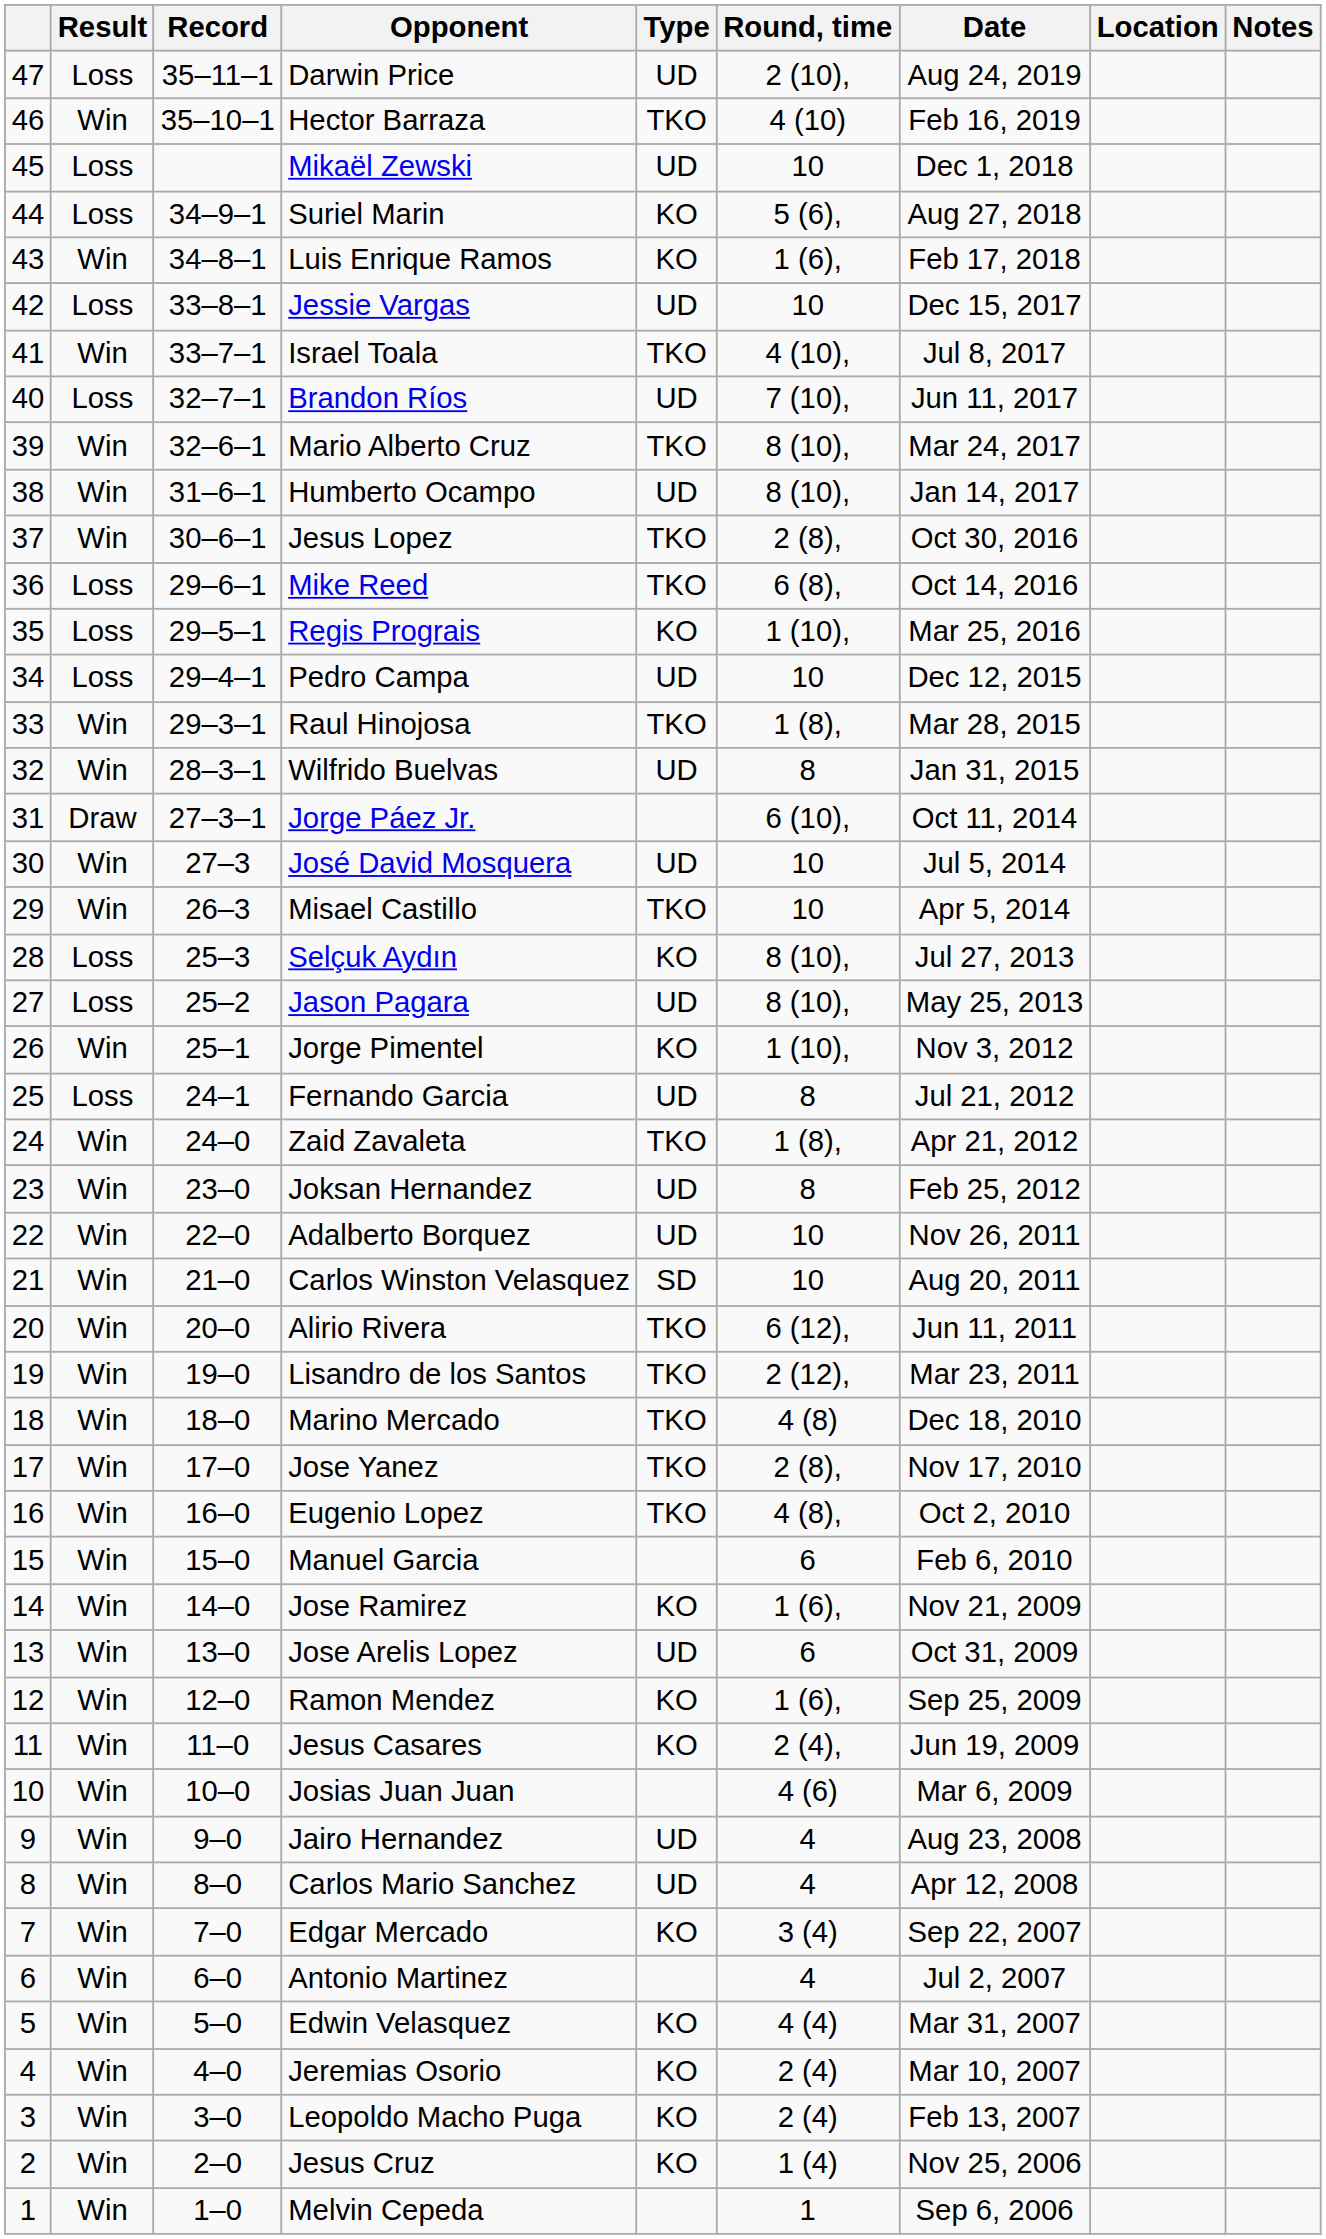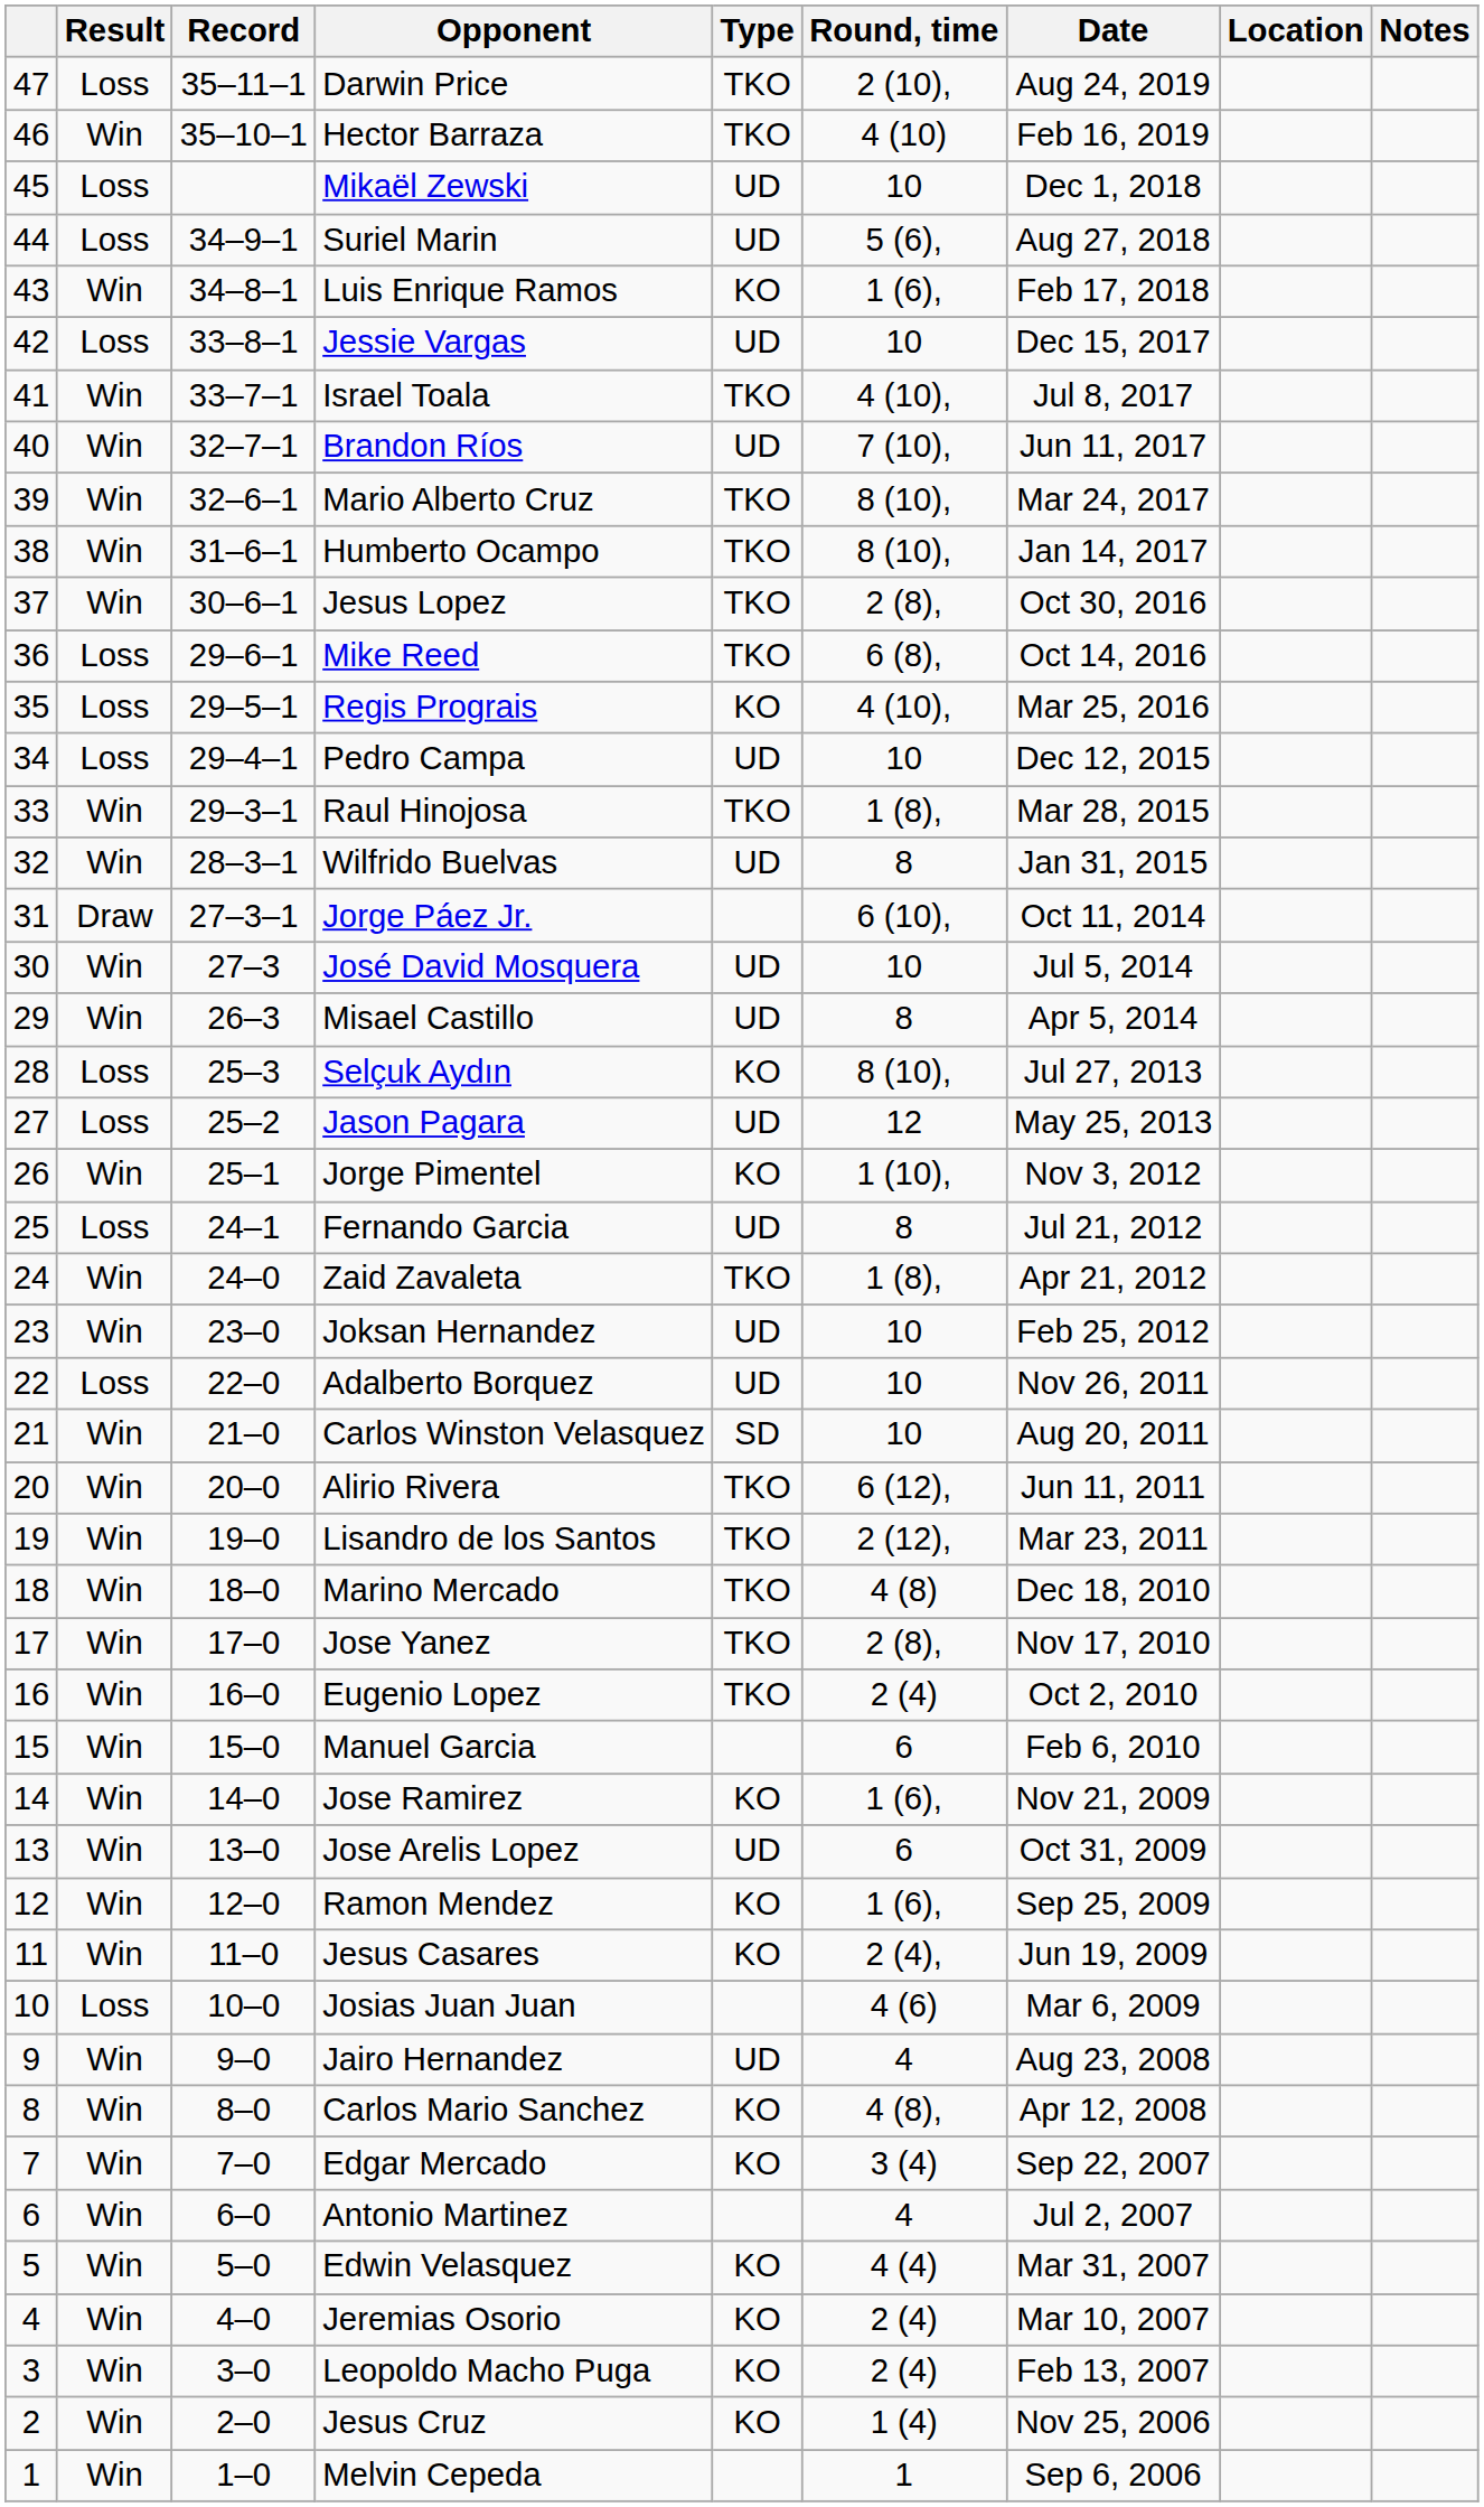Darwin Price | Type: UD -> TKO
Suriel Marin | Type: KO -> UD
Brandon Ríos | Result: Loss -> Win
Humberto Ocampo | Type: UD -> TKO
Regis Prograis | Round, time: 1 (10), -> 4 (10),
Misael Castillo | Type: TKO -> UD
Misael Castillo | Round, time: 10 -> 8
Jason Pagara | Round, time: 8 (10), -> 12
Joksan Hernandez | Round, time: 8 -> 10
Adalberto Borquez | Result: Win -> Loss
Eugenio Lopez | Round, time: 4 (8), -> 2 (4)
Josias Juan Juan | Result: Win -> Loss
Carlos Mario Sanchez | Type: UD -> KO
Carlos Mario Sanchez | Round, time: 4 -> 4 (8),
